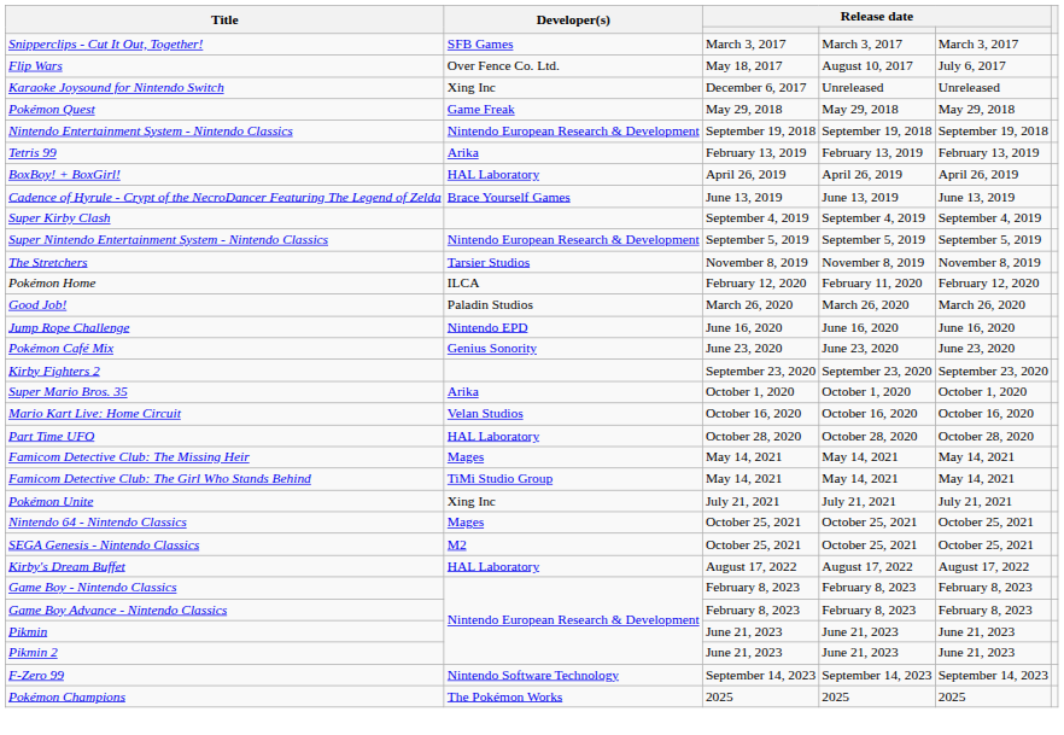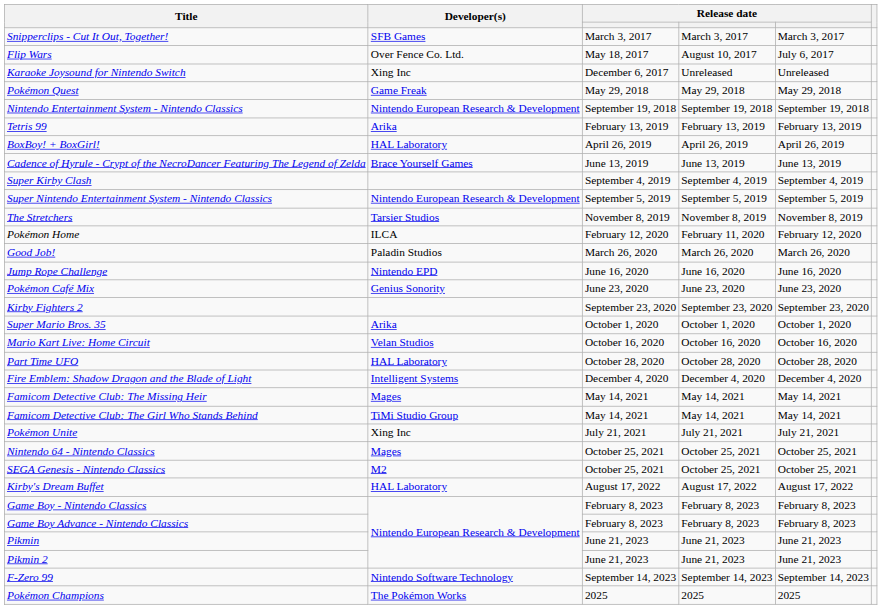+ row: Fire Emblem: Shadow Dragon and the Blade of Light | Intelligent Systems | December 4, 2020 | December 4, 2020 | December 4, 2020
